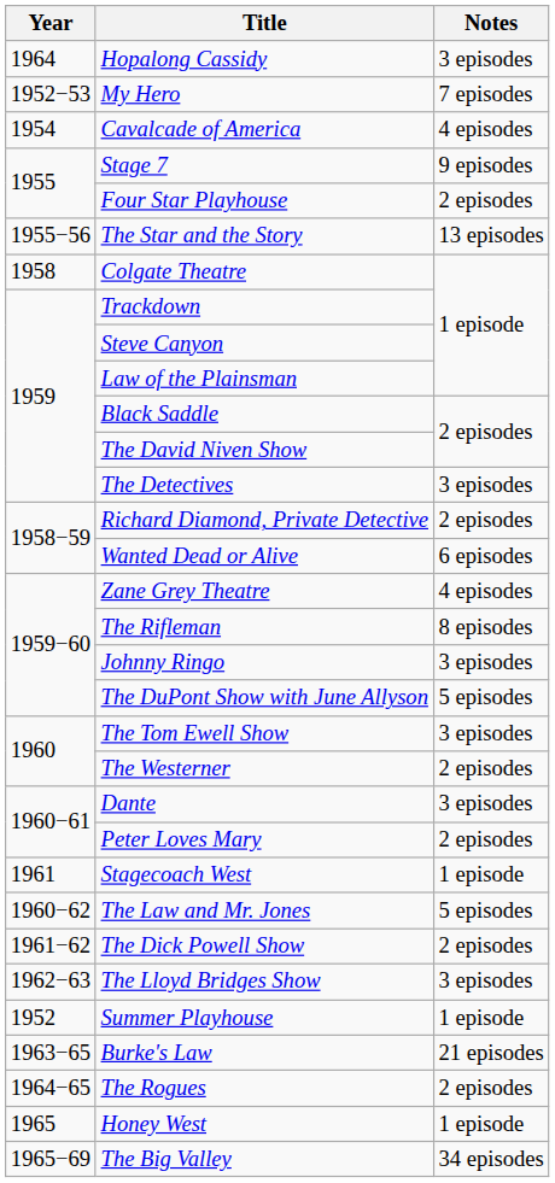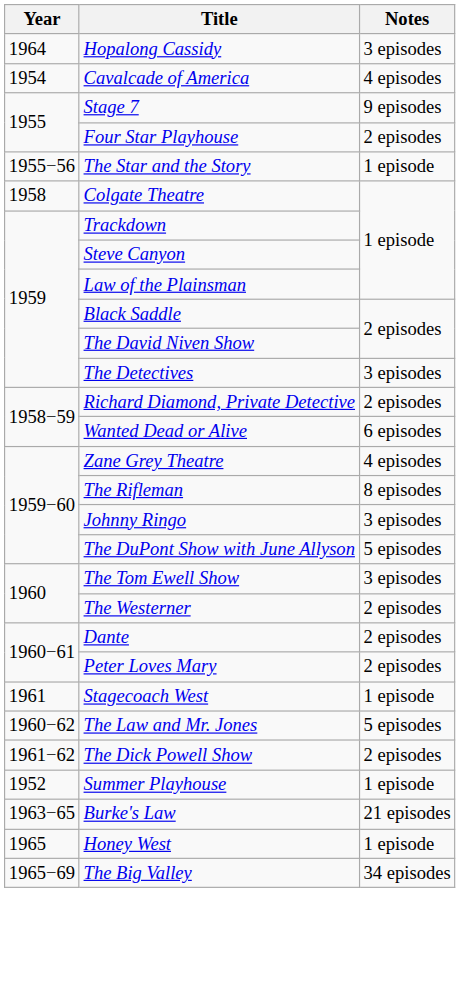- row: 1952−53 | My Hero | 7 episodes
The Star and the Story | Notes: 13 episodes -> 1 episode
Dante | Notes: 3 episodes -> 2 episodes
- row: 1962−63 | The Lloyd Bridges Show | 3 episodes
- row: 1964−65 | The Rogues | 2 episodes
